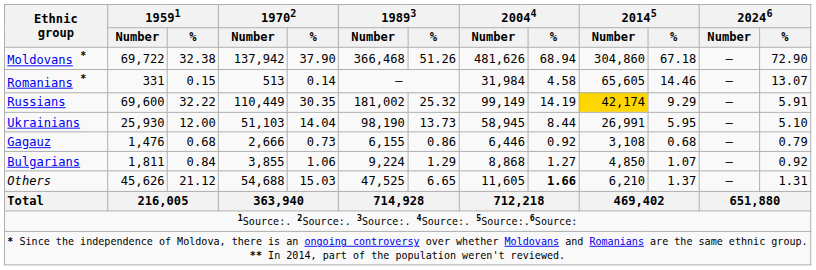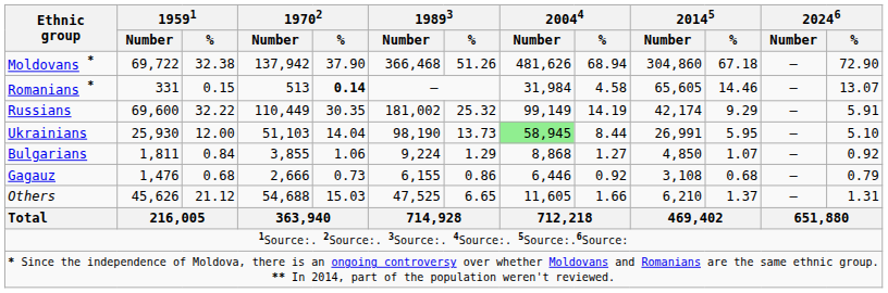Romanians * | 19702 / %: normal -> bold
Russians | 20145 / Number: gold background -> no background
Ukrainians | 20044 / Number: no background -> lightgreen background
rows swapped: Bulgarians <-> Gagauz
Others | 20044 / %: bold -> normal
